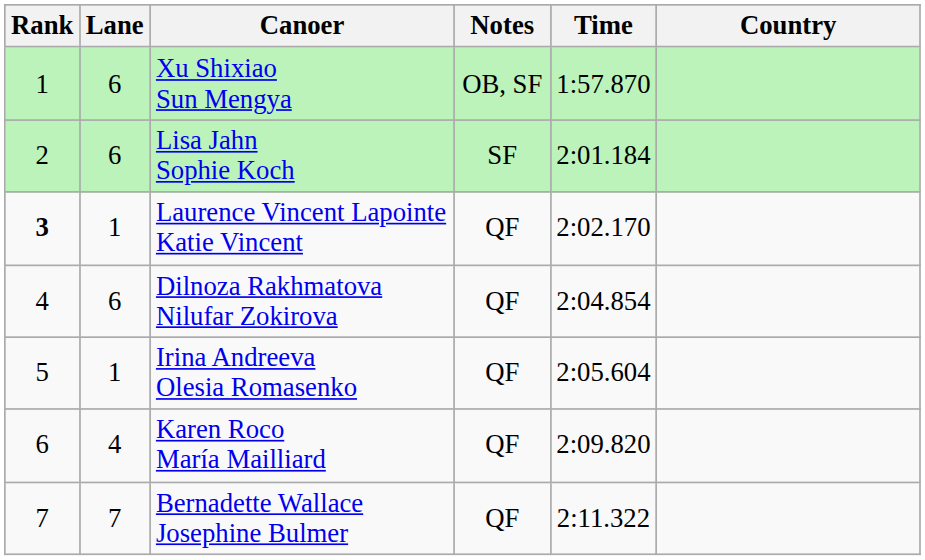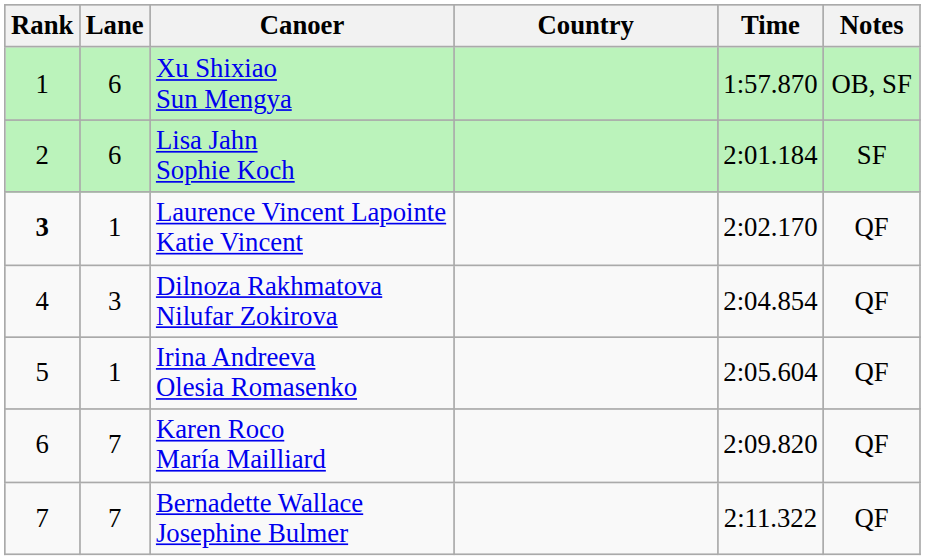columns swapped: Country <-> Notes
Dilnoza Rakhmatova Nilufar Zokirova | Lane: 6 -> 3
Karen Roco María Mailliard | Lane: 4 -> 7
